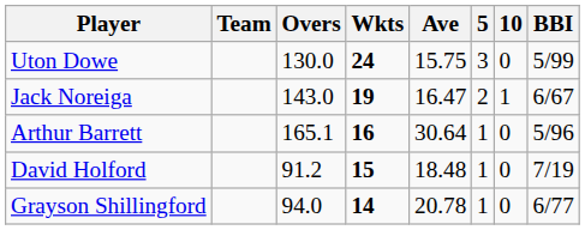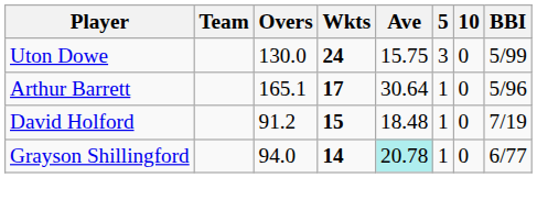- row: Jack Noreiga | 143.0 | 19 | 16.47 | 2 | 1 | 6/67
Arthur Barrett | Wkts: 16 -> 17
Grayson Shillingford | Ave: no background -> paleturquoise background
